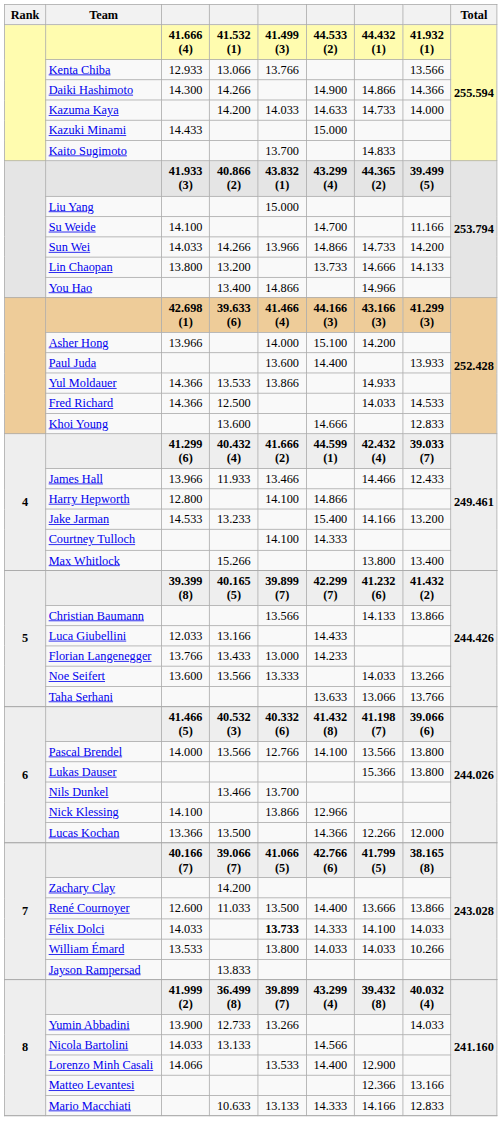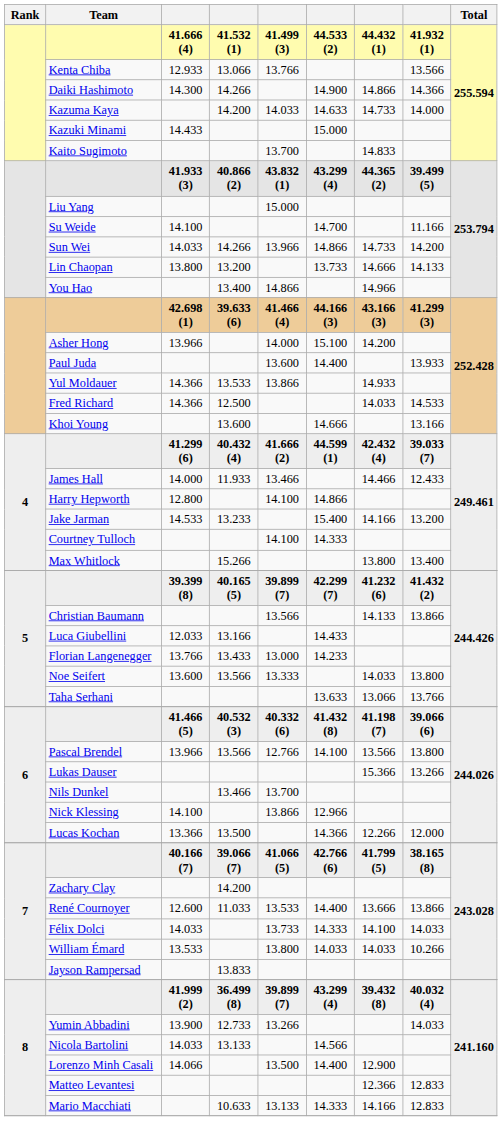Khoi Young | column 8: 12.833 -> 13.166
James Hall | column 3: 13.966 -> 14.000
Noe Seifert | column 8: 13.266 -> 13.800
Pascal Brendel | column 3: 14.000 -> 13.966
Lukas Dauser | column 8: 13.800 -> 13.266
René Cournoyer | column 5: 13.500 -> 13.533
Félix Dolci | column 5: bold -> normal
Lorenzo Minh Casali | column 5: 13.533 -> 13.500
Matteo Levantesi | column 8: 13.166 -> 12.833
